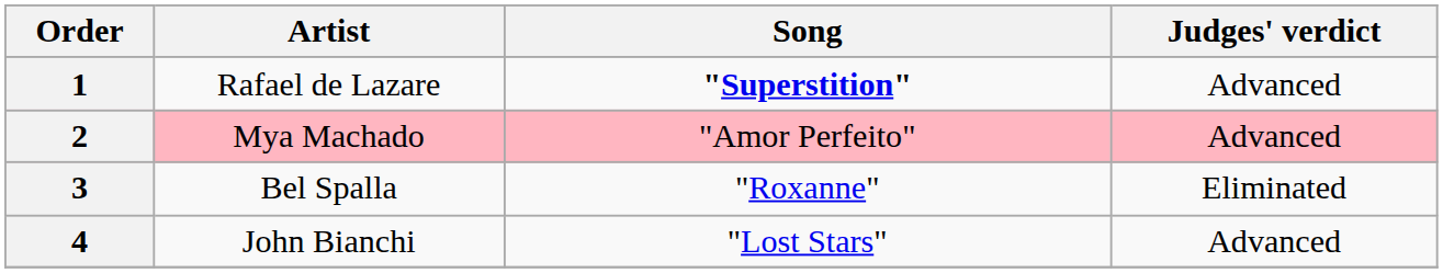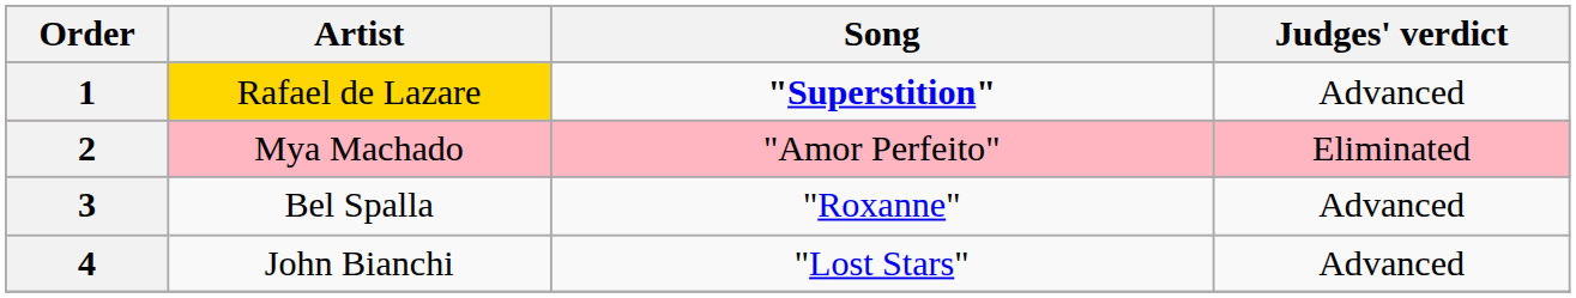1 | Artist: no background -> gold background
2 | Judges' verdict: Advanced -> Eliminated
3 | Judges' verdict: Eliminated -> Advanced
